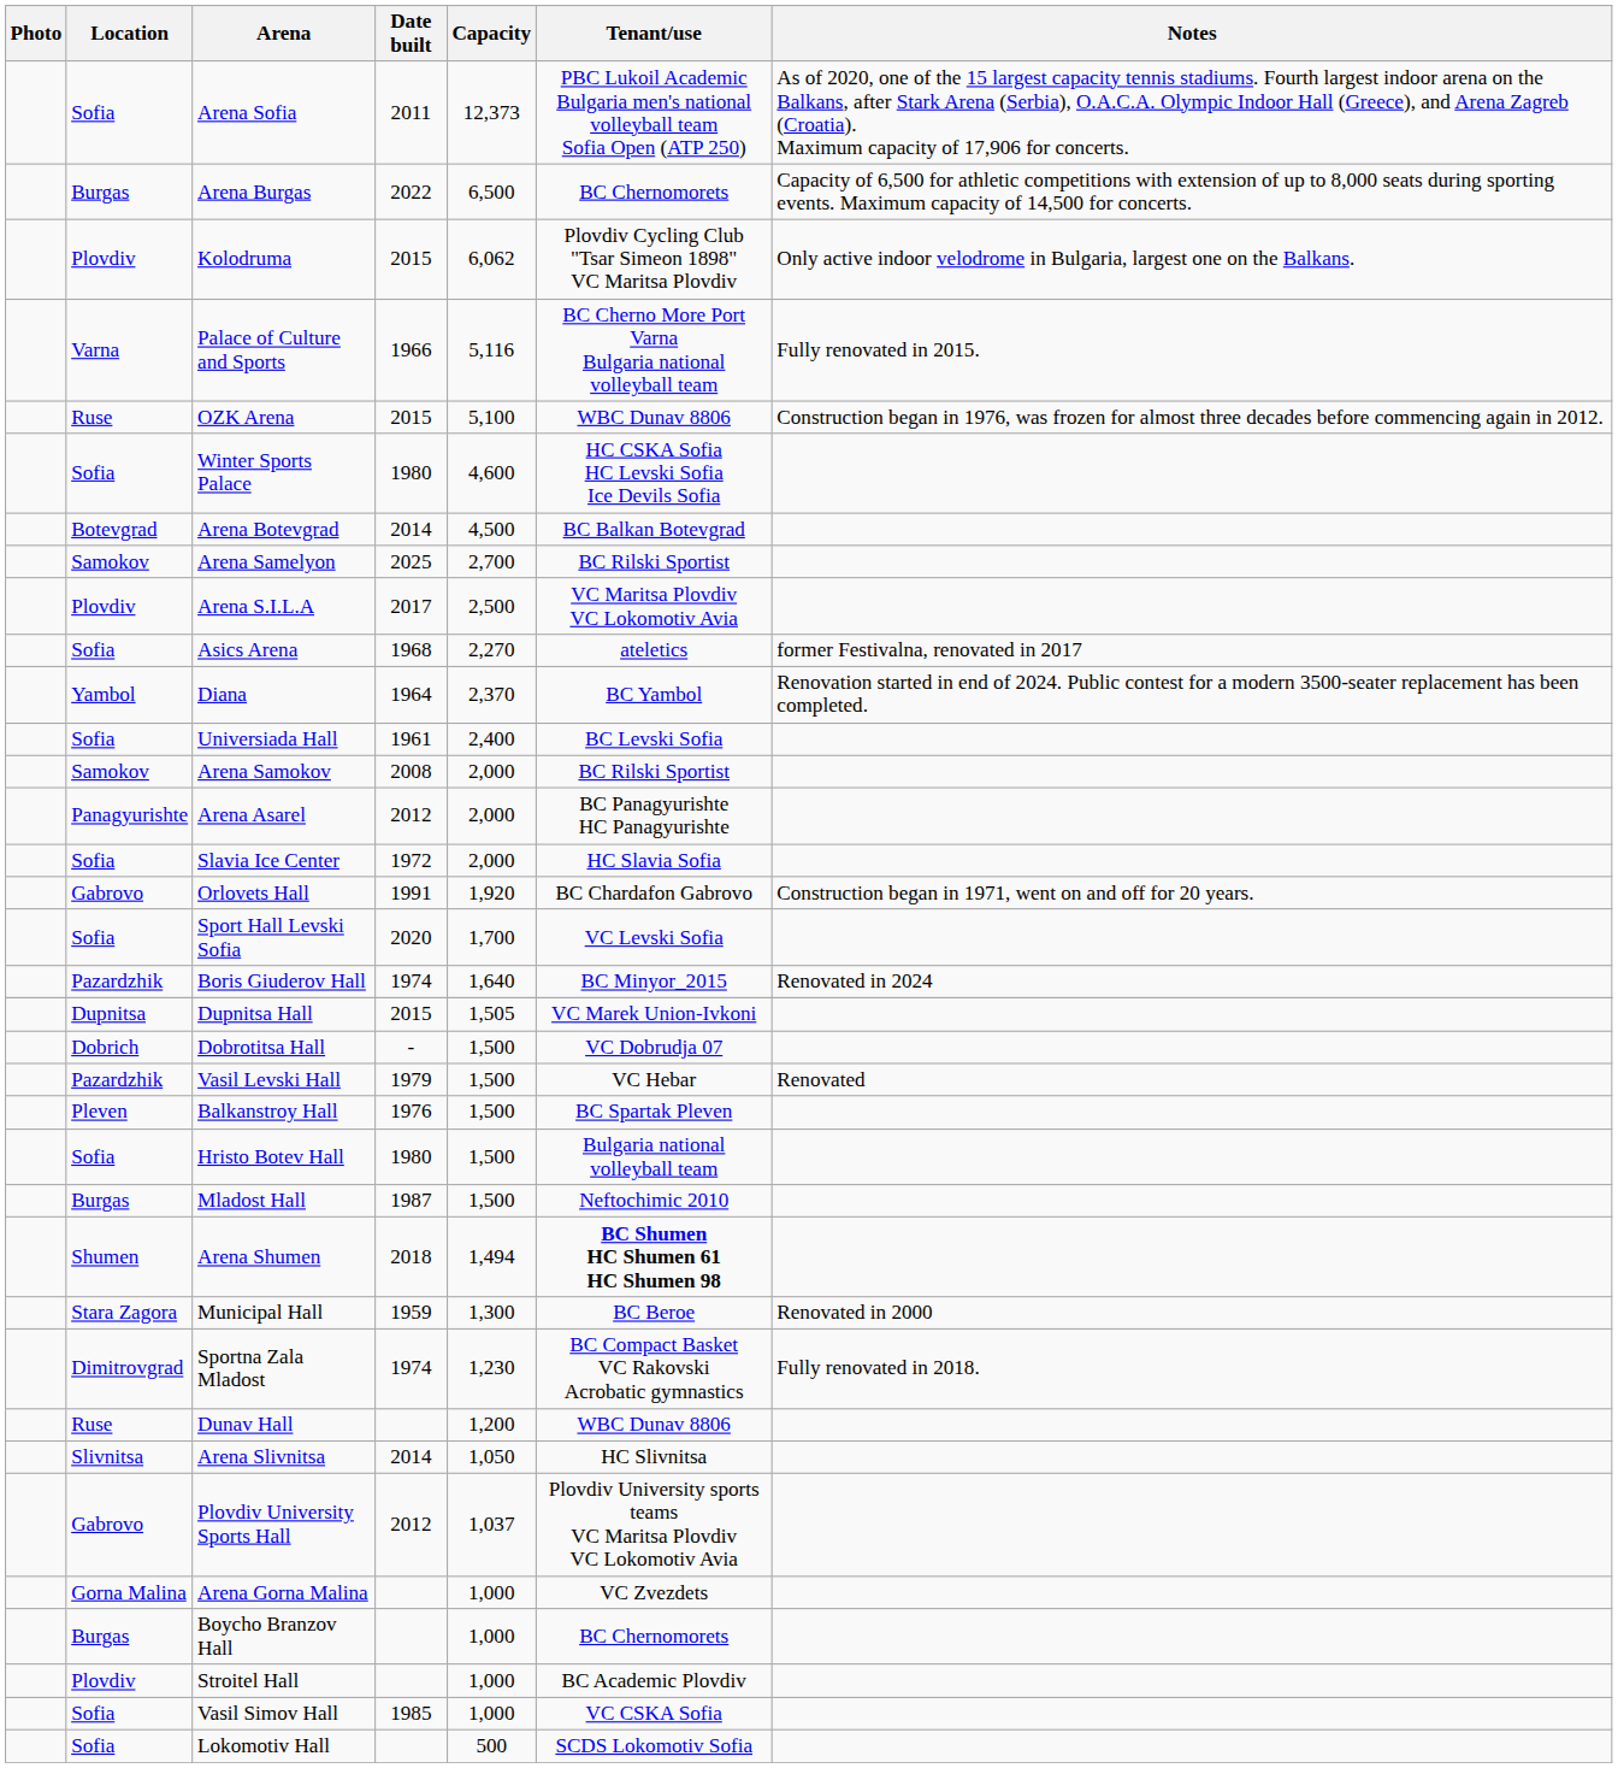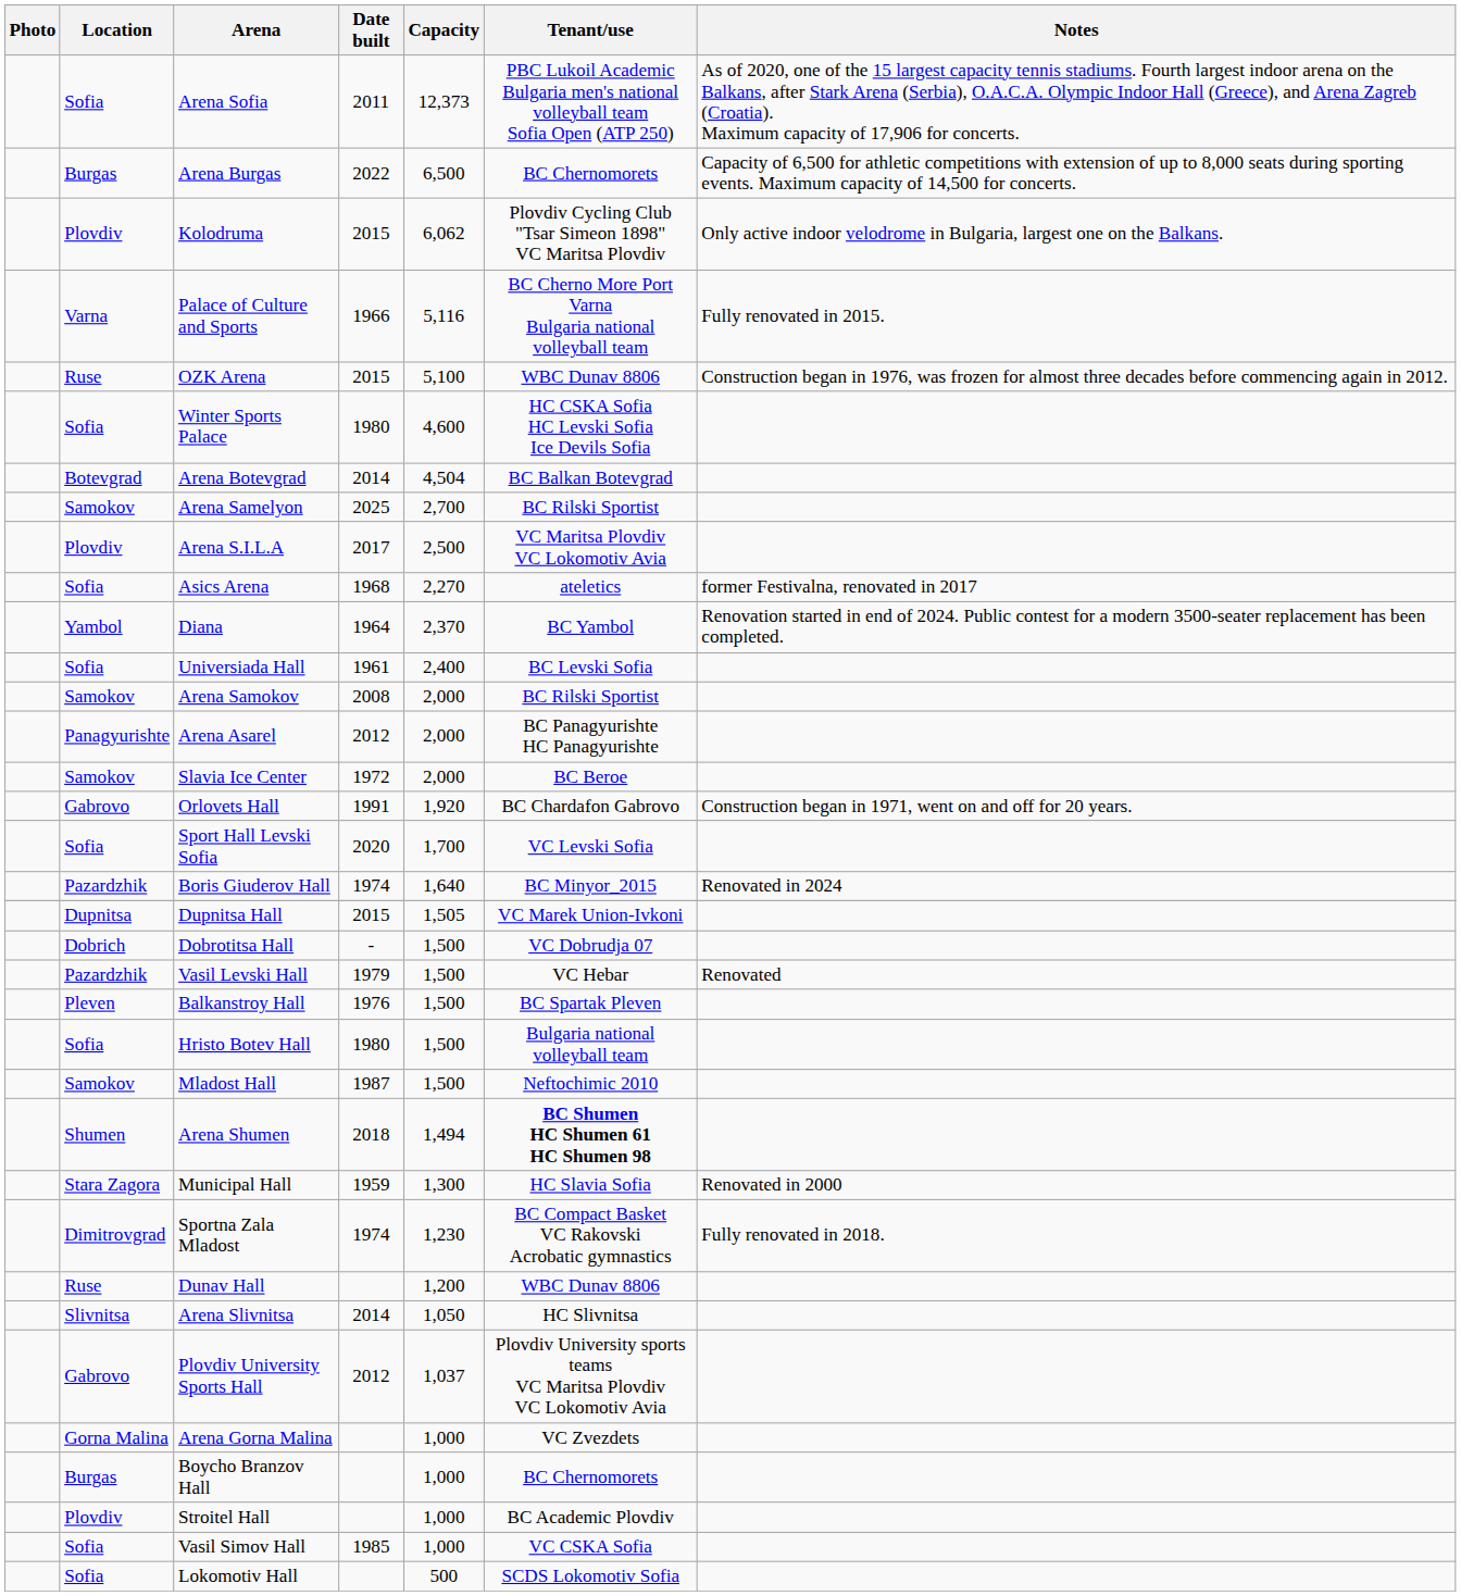Arena Botevgrad | Capacity: 4,500 -> 4,504
Slavia Ice Center | Location: Sofia -> Samokov
Slavia Ice Center | Tenant/use: HC Slavia Sofia -> BC Beroe
Mladost Hall | Location: Burgas -> Samokov
Municipal Hall | Tenant/use: BC Beroe -> HC Slavia Sofia
